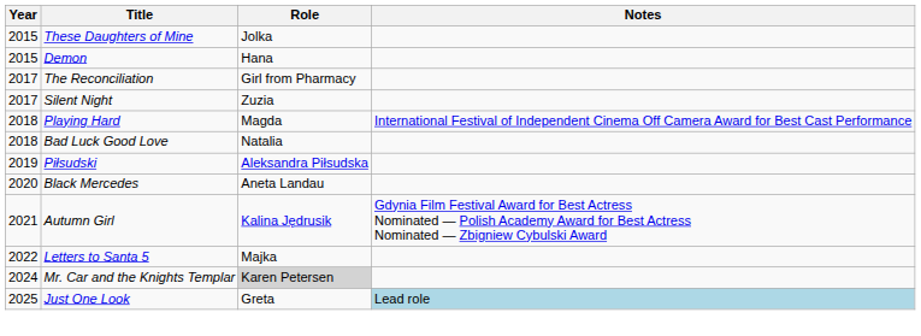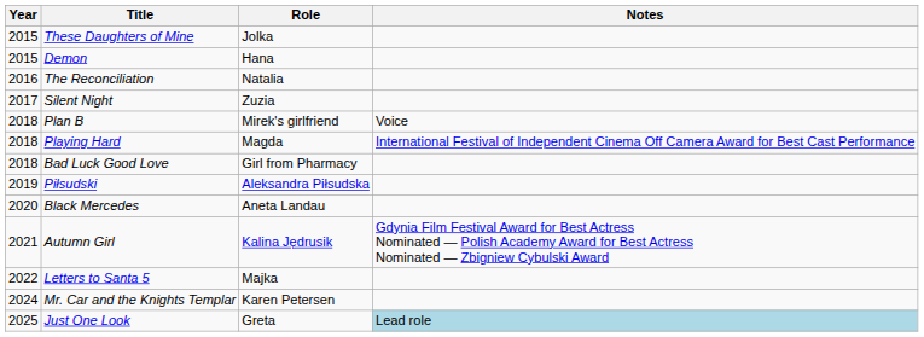The Reconciliation | Year: 2017 -> 2016
The Reconciliation | Role: Girl from Pharmacy -> Natalia
+ row: 2018 | Plan B | Mirek's girlfriend | Voice
Bad Luck Good Love | Role: Natalia -> Girl from Pharmacy
Mr. Car and the Knights Templar | Role: lightgrey background -> no background
